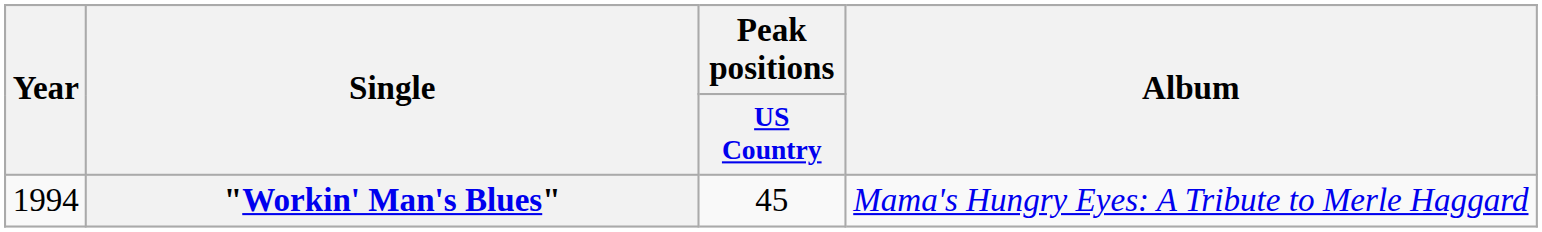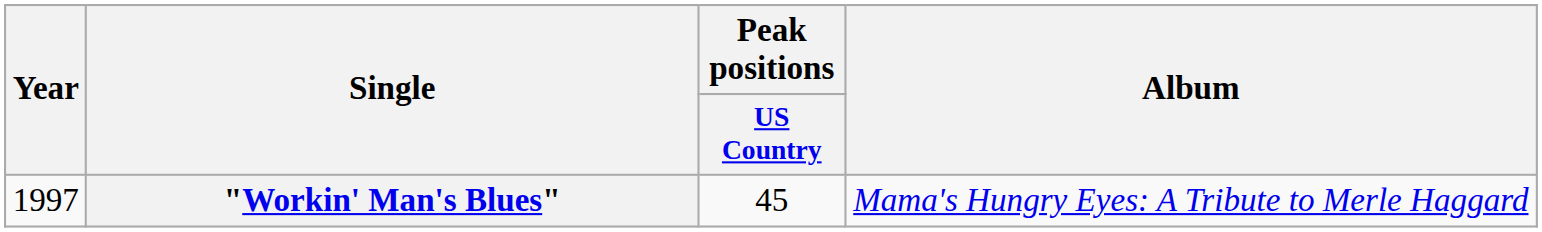"Workin' Man's Blues" | Year: 1994 -> 1997
